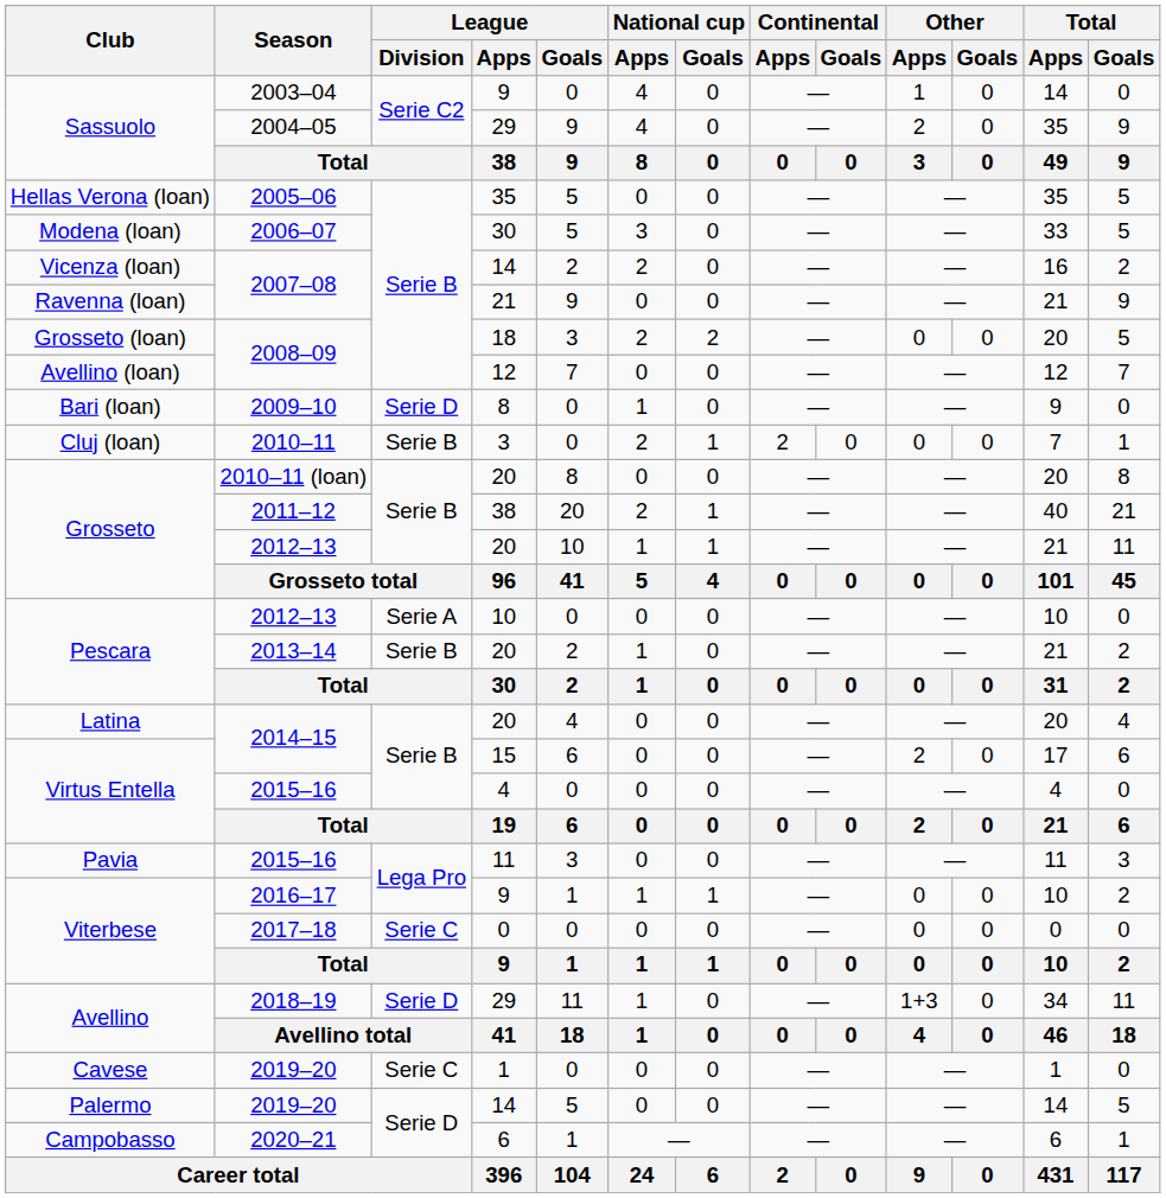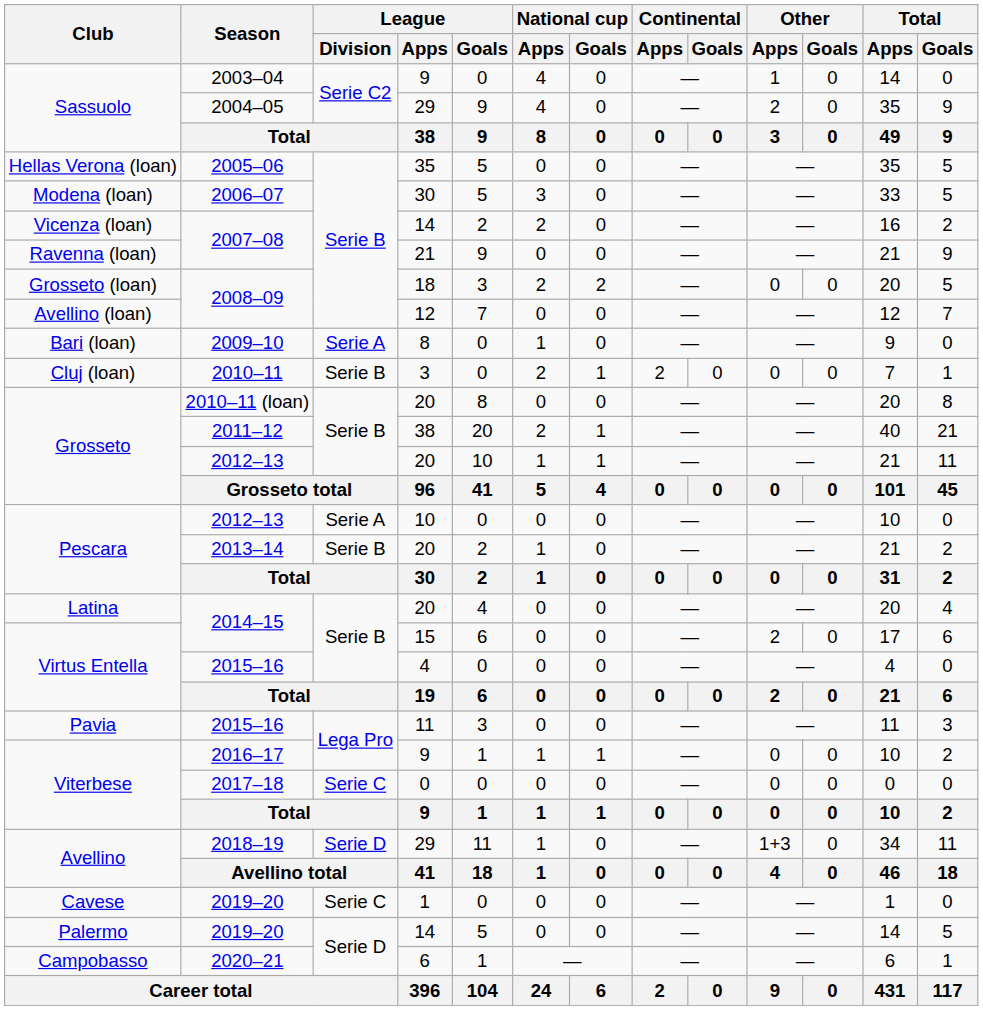Bari (loan) | League / Division: Serie D -> Serie A
